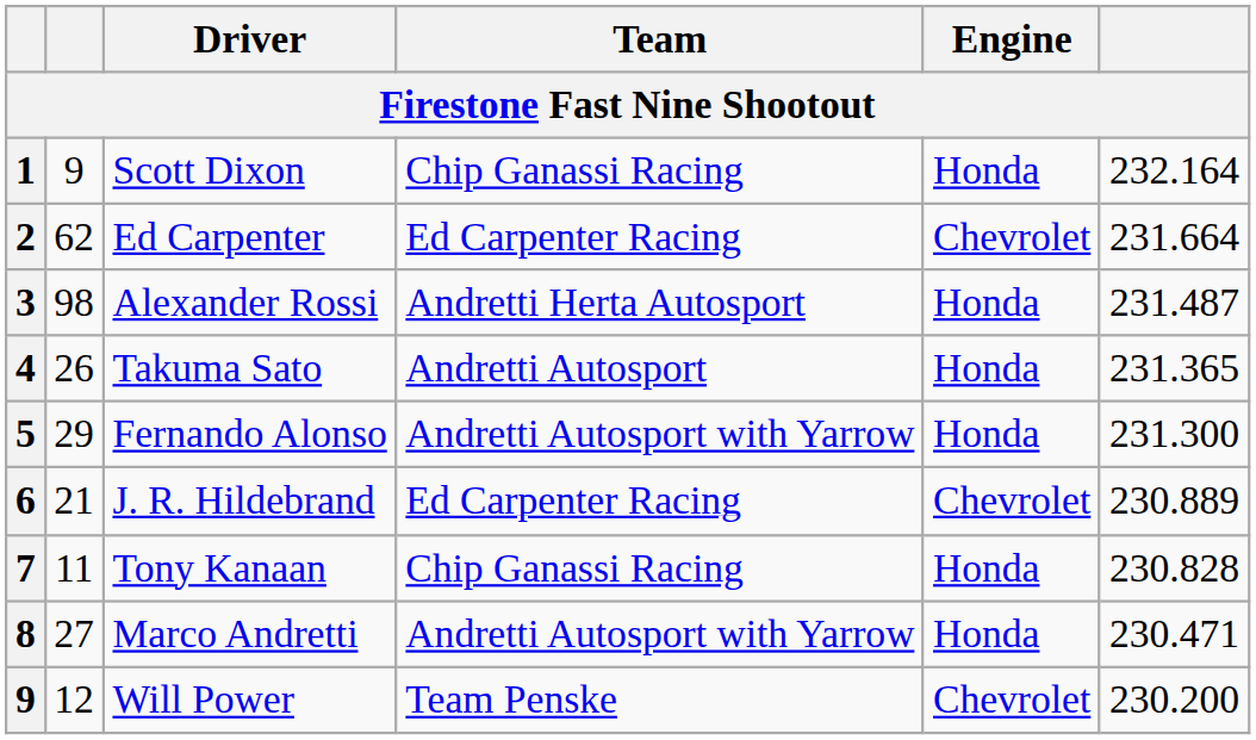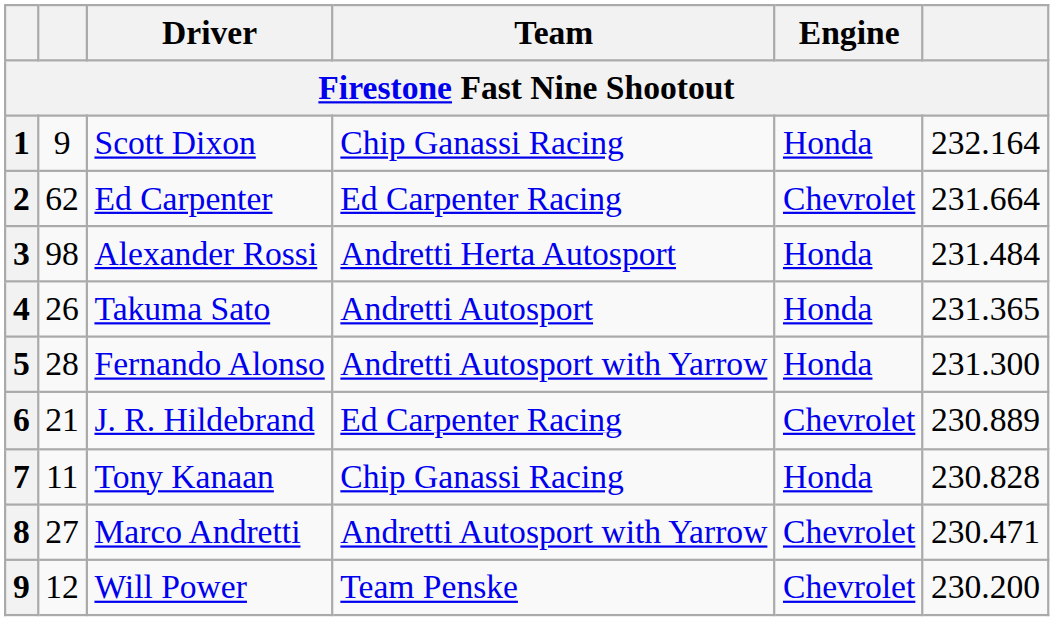Alexander Rossi | column 6: 231.487 -> 231.484
Fernando Alonso | column 2: 29 -> 28
Marco Andretti | Engine: Honda -> Chevrolet
